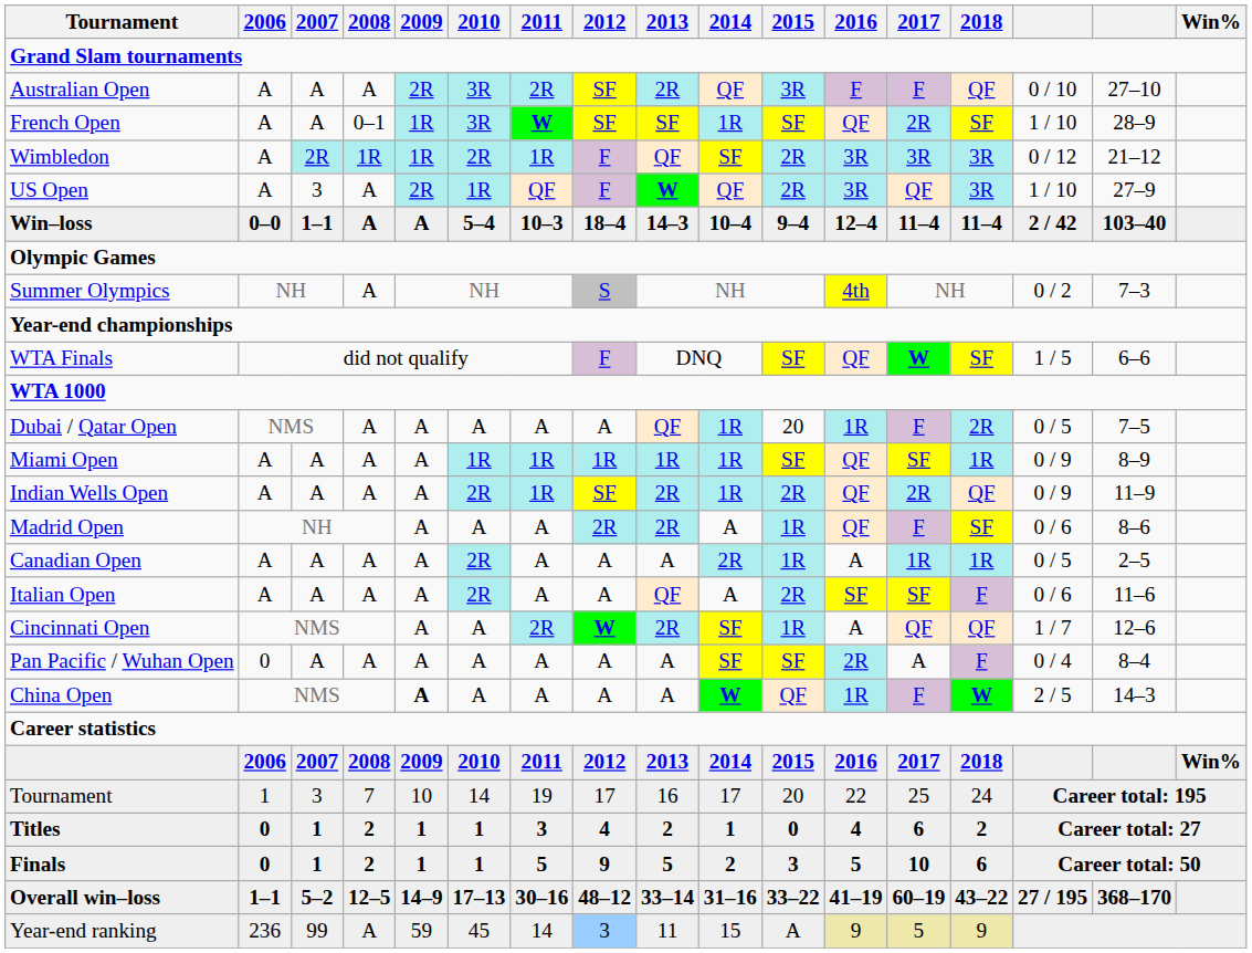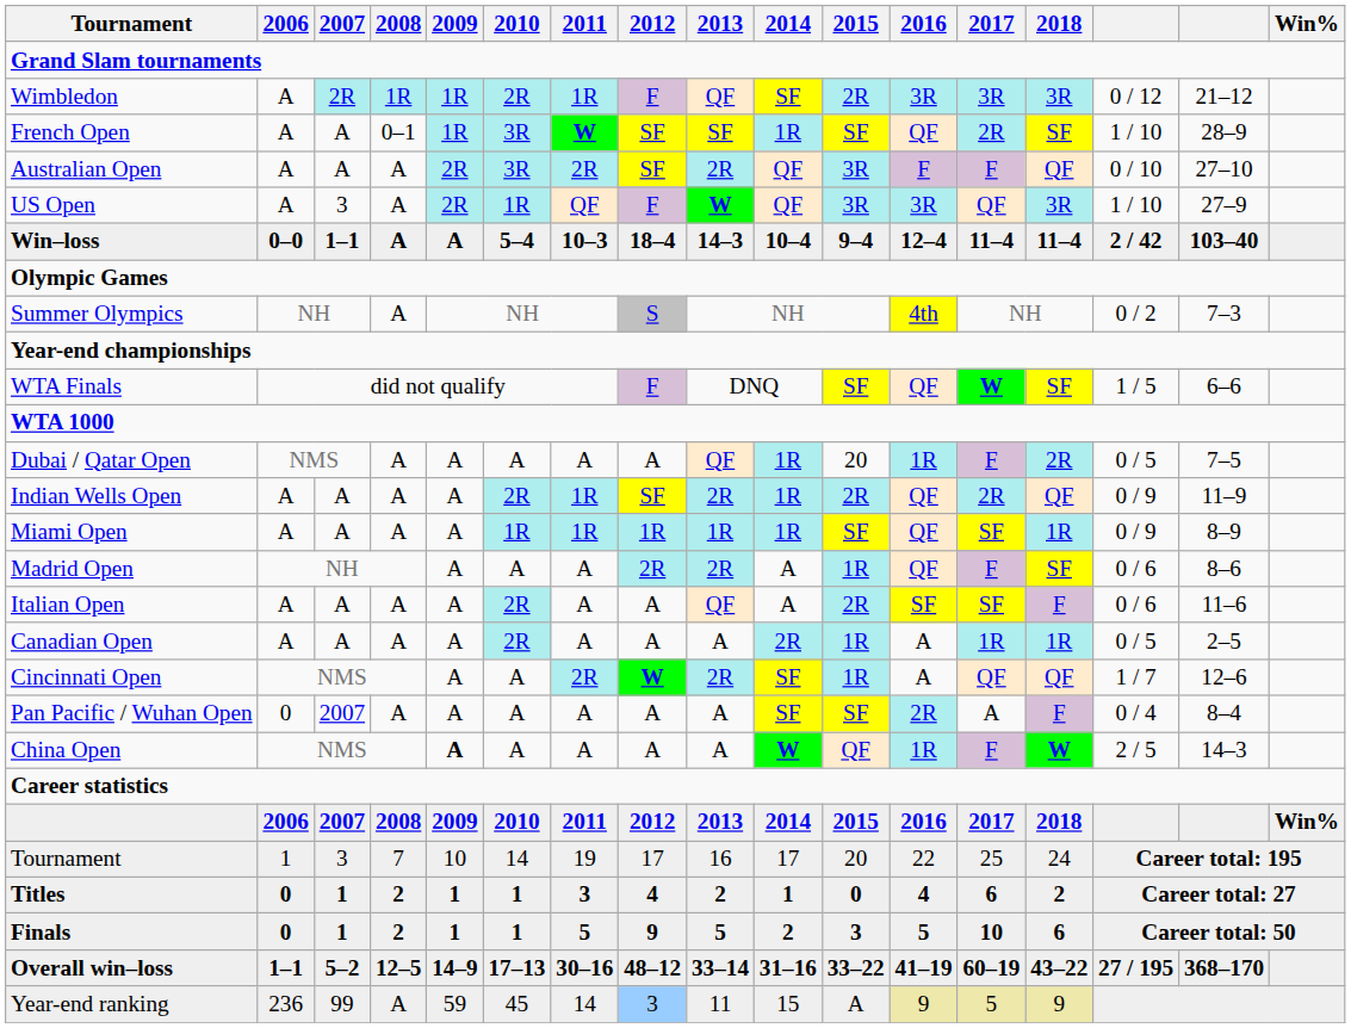rows swapped: Australian Open <-> Wimbledon
US Open | 2015: 2R -> 3R
rows swapped: Indian Wells Open <-> Miami Open
rows swapped: Italian Open <-> Canadian Open
Pan Pacific / Wuhan Open | 2007: A -> 2007
